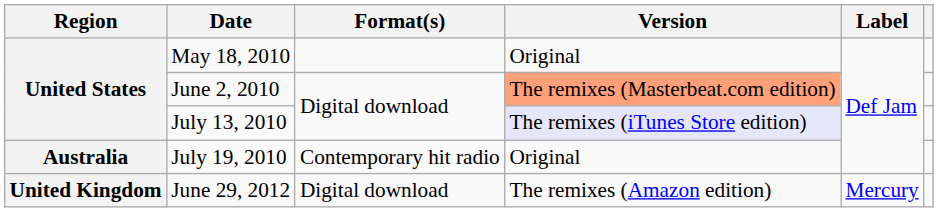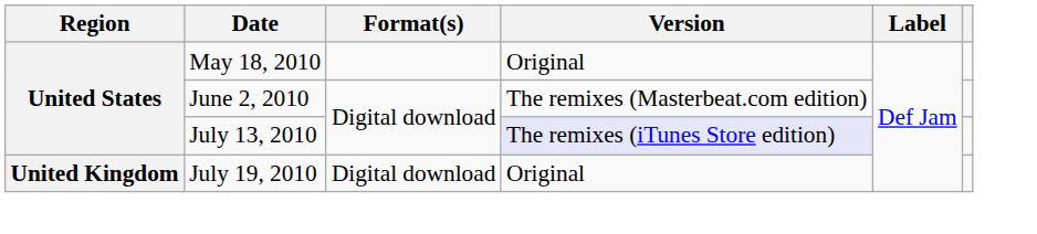June 2, 2010 | Version: lightsalmon background -> no background
July 19, 2010 | Region: Australia -> United Kingdom
July 19, 2010 | Format(s): Contemporary hit radio -> Digital download
- row: United Kingdom | June 29, 2012 | Digital download | The remixes (Amazon edition) | Mercury
